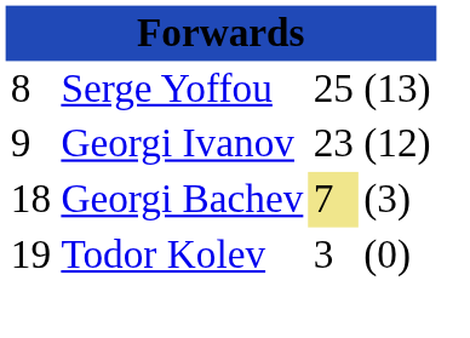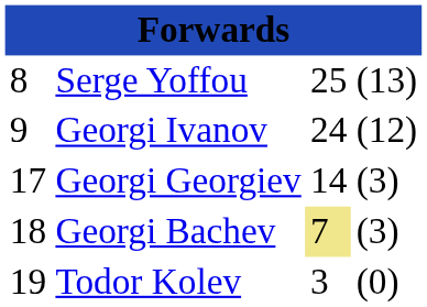Georgi Ivanov | column 3: 23 -> 24
+ row: 17 | Georgi Georgiev | 14 | (3)
